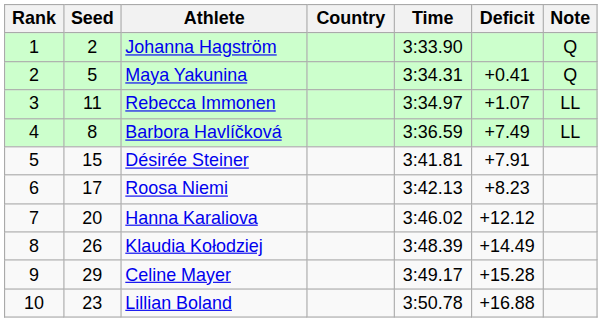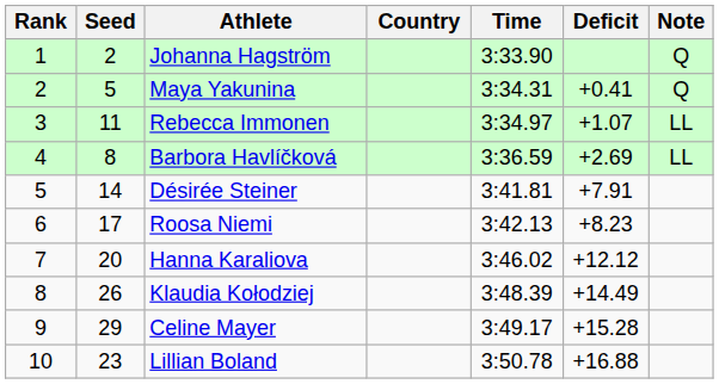Barbora Havlíčková | Deficit: +7.49 -> +2.69
Désirée Steiner | Seed: 15 -> 14
